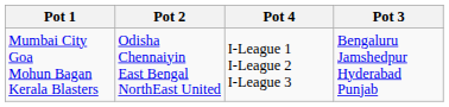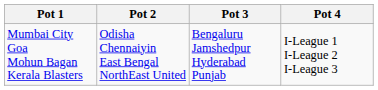columns swapped: Pot 3 <-> Pot 4
